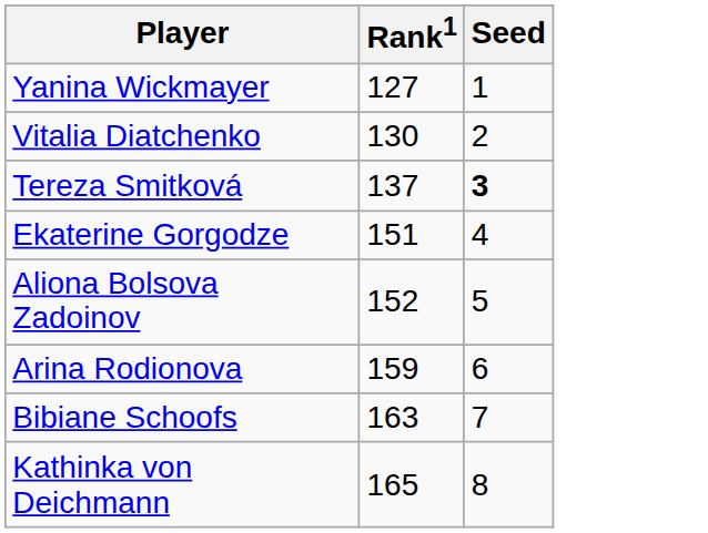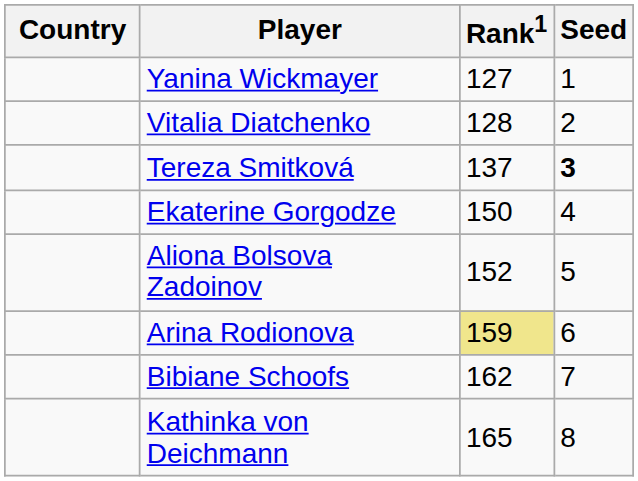+ column: Country
Vitalia Diatchenko | Rank1: 130 -> 128
Ekaterine Gorgodze | Rank1: 151 -> 150
Arina Rodionova | Rank1: no background -> khaki background
Bibiane Schoofs | Rank1: 163 -> 162
